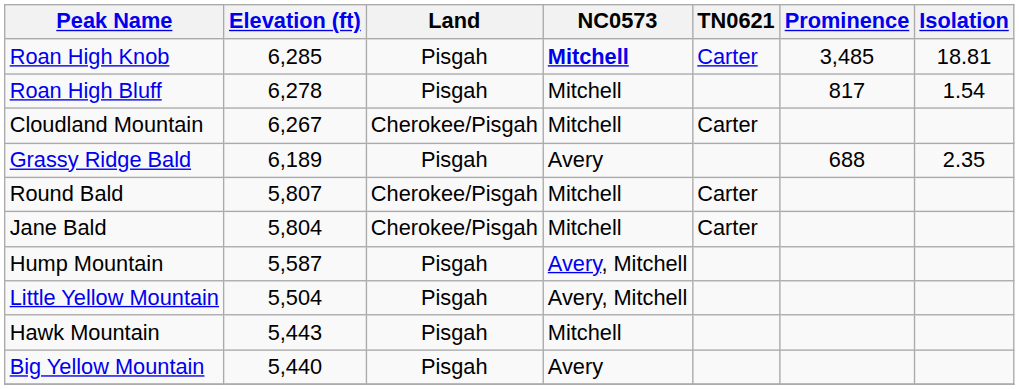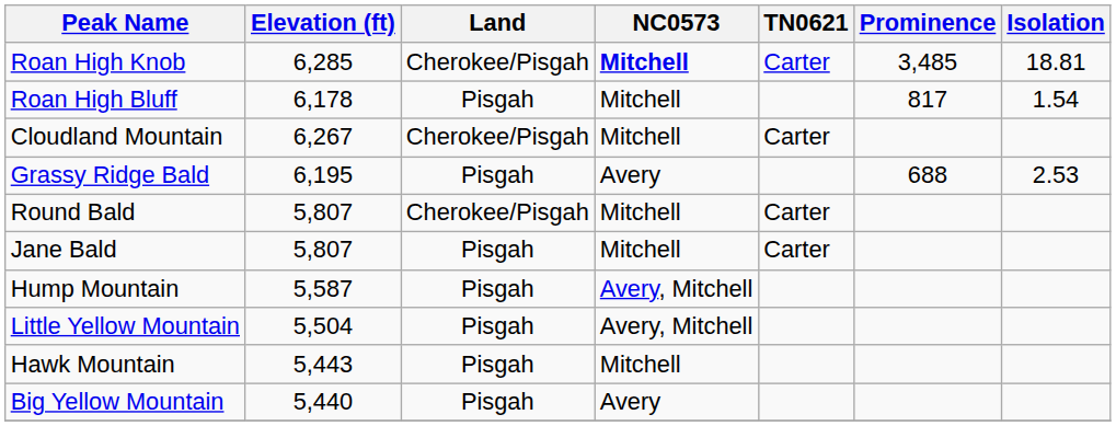Roan High Knob | Land: Pisgah -> Cherokee/Pisgah
Roan High Bluff | Elevation (ft): 6,278 -> 6,178
Grassy Ridge Bald | Elevation (ft): 6,189 -> 6,195
Grassy Ridge Bald | Isolation: 2.35 -> 2.53
Jane Bald | Elevation (ft): 5,804 -> 5,807
Jane Bald | Land: Cherokee/Pisgah -> Pisgah
